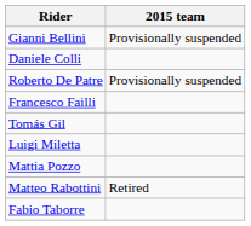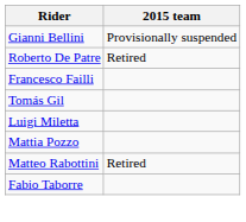- row: Daniele Colli
Roberto De Patre | 2015 team: Provisionally suspended -> Retired
